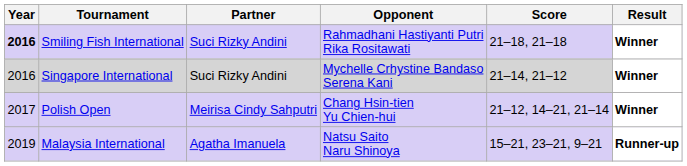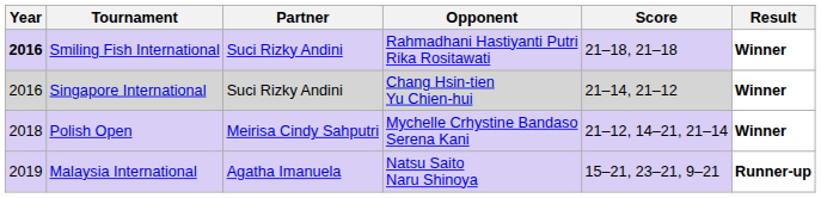Singapore International | Opponent: Mychelle Crhystine Bandaso Serena Kani -> Chang Hsin-tien Yu Chien-hui
Polish Open | Year: 2017 -> 2018
Polish Open | Opponent: Chang Hsin-tien Yu Chien-hui -> Mychelle Crhystine Bandaso Serena Kani
